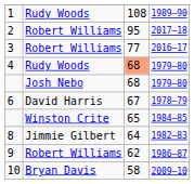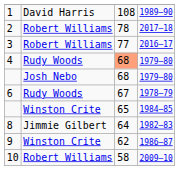1 | column 2: Rudy Woods -> David Harris
2 | column 3: 95 -> 78
6 | column 2: David Harris -> Rudy Woods
9 | column 2: Robert Williams -> Winston Crite
10 | column 2: Bryan Davis -> Robert Williams
